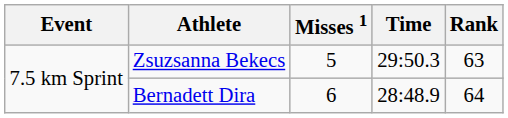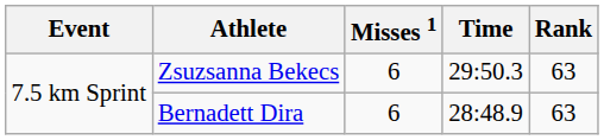Zsuzsanna Bekecs | Misses 1: 5 -> 6
Bernadett Dira | Rank: 64 -> 63
